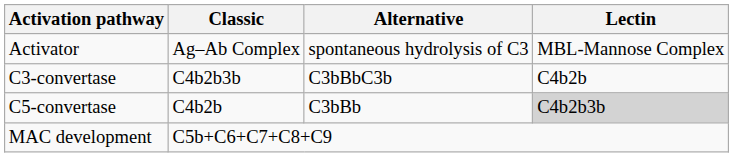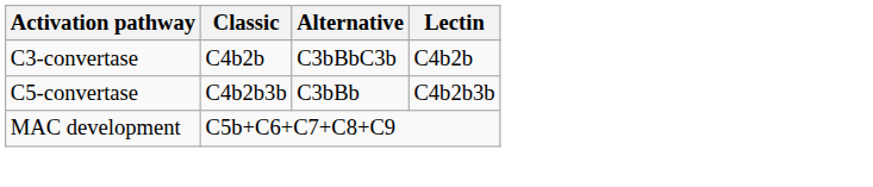- row: Activator | Ag–Ab Complex | spontaneous hydrolysis of C3 | MBL-Mannose Complex
C3-convertase | Classic: C4b2b3b -> C4b2b
C5-convertase | Classic: C4b2b -> C4b2b3b
C5-convertase | Lectin: lightgrey background -> no background
